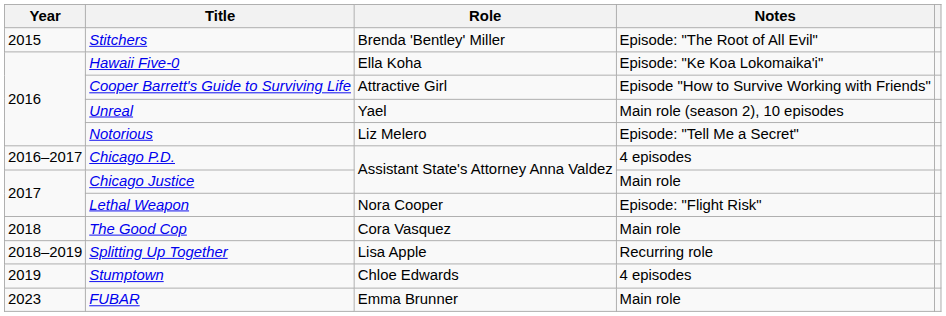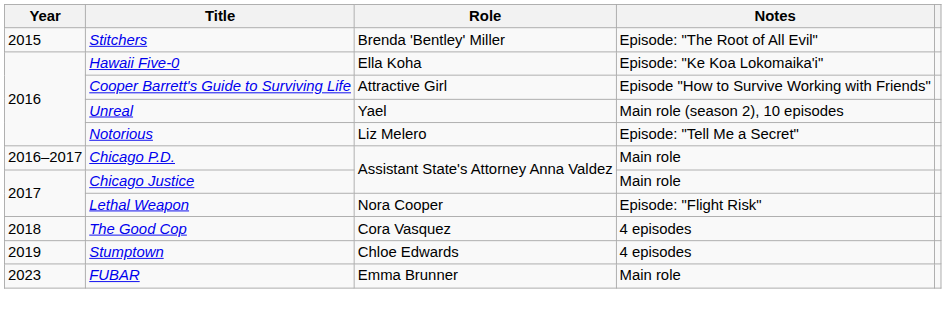Chicago P.D. | Notes: 4 episodes -> Main role
The Good Cop | Notes: Main role -> 4 episodes
- row: 2018–2019 | Splitting Up Together | Lisa Apple | Recurring role
